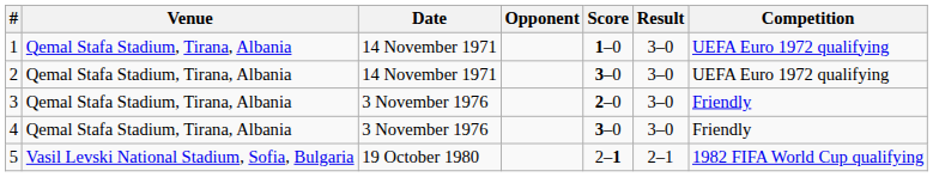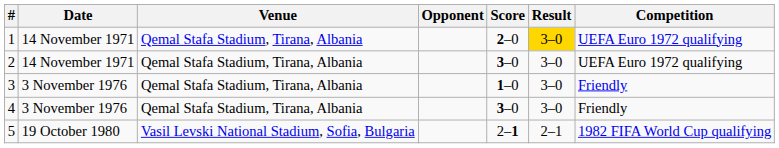columns swapped: Date <-> Venue
1 | Score: 1–0 -> 2–0
1 | Result: no background -> gold background
3 | Score: 2–0 -> 1–0
